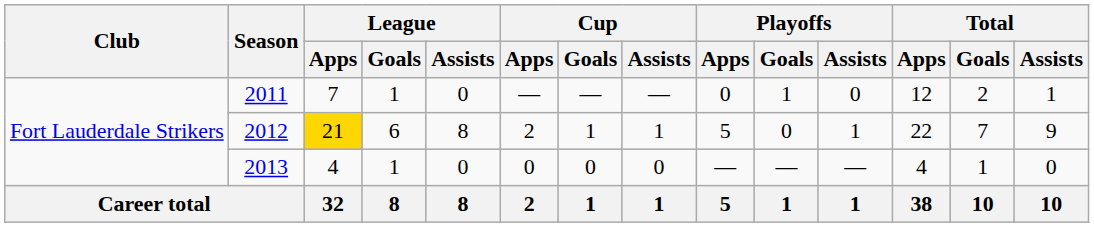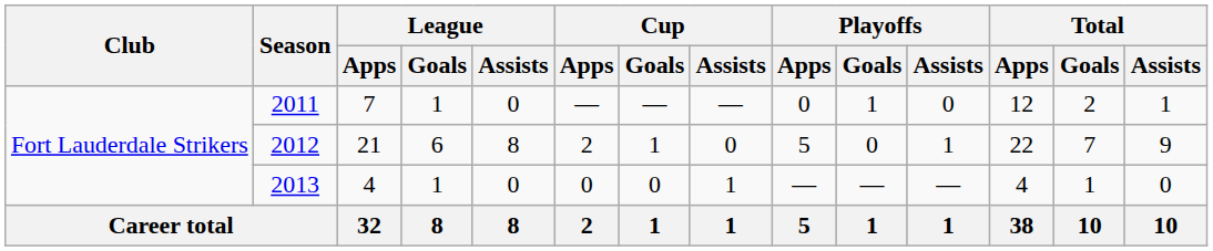2012 | League / Apps: gold background -> no background
2012 | Cup / Assists: 1 -> 0
2013 | Cup / Assists: 0 -> 1
